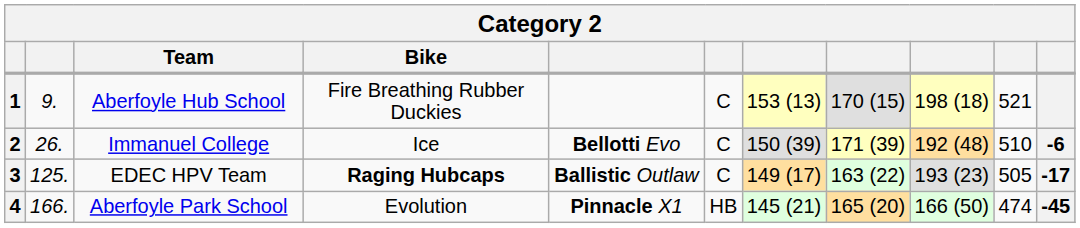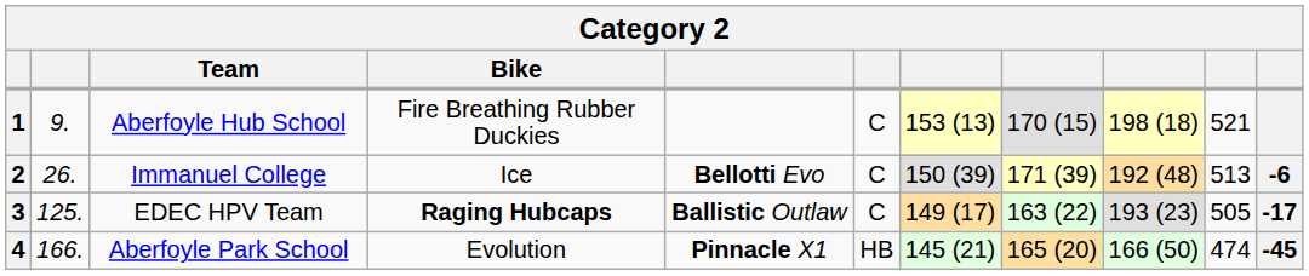2 | column 10: 510 -> 513
